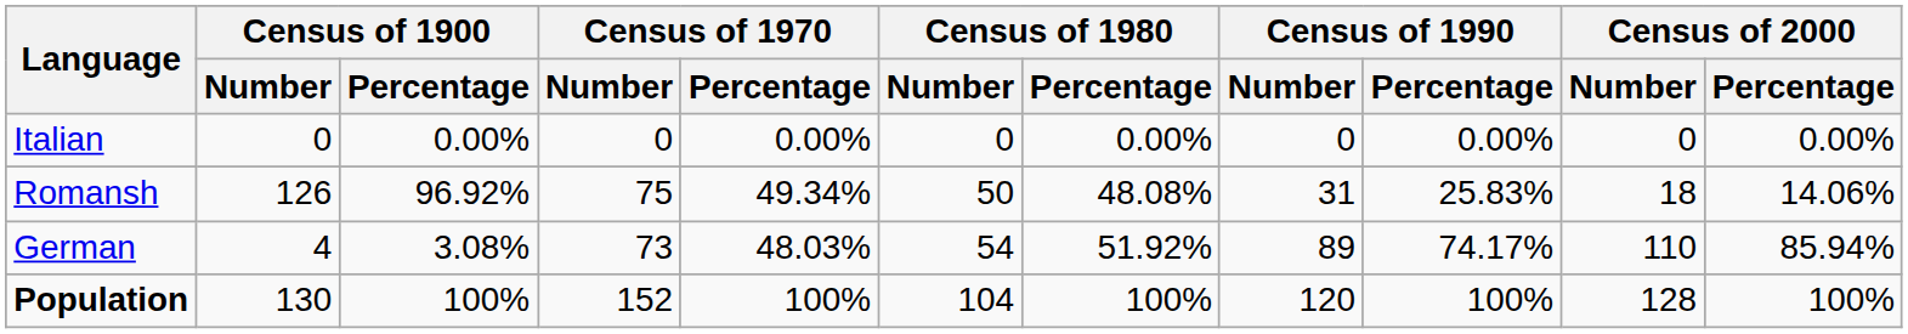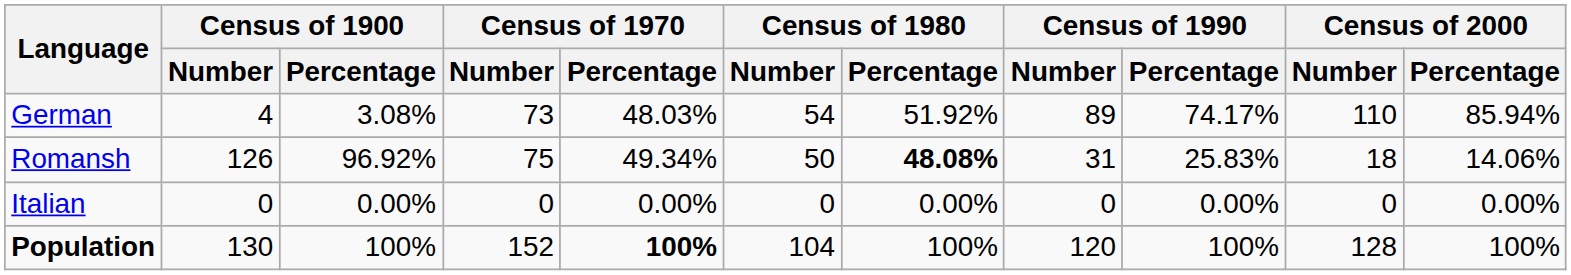rows swapped: German <-> Italian
Romansh | Census of 1980 / Percentage: normal -> bold
Population | Census of 1970 / Percentage: normal -> bold
